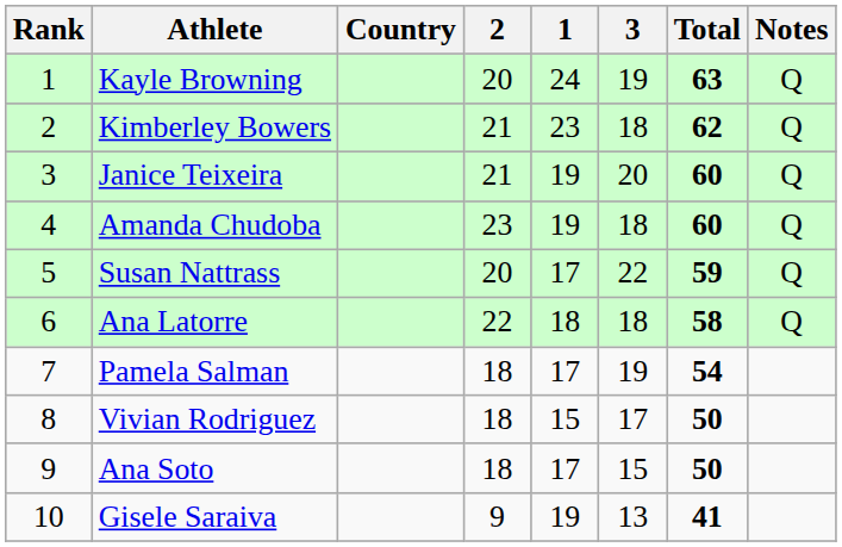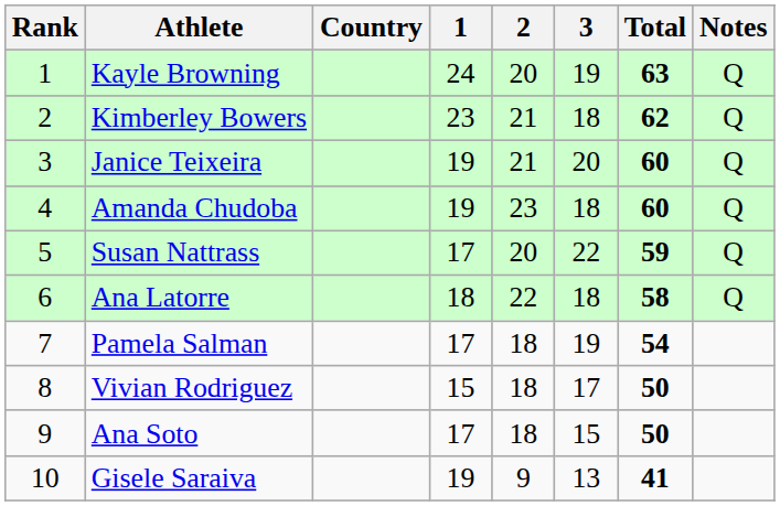columns swapped: 1 <-> 2
